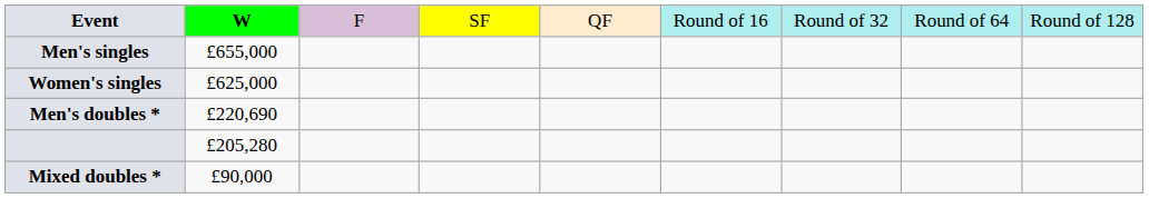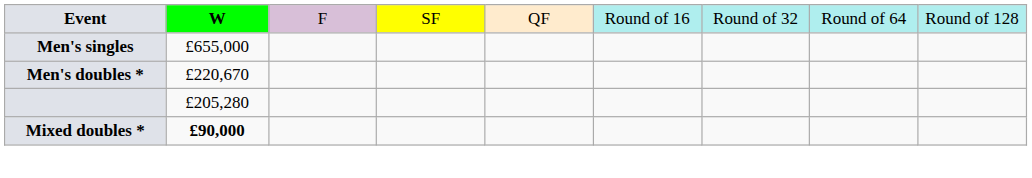- row: Women's singles | £625,000
Men's doubles * | column 2: £220,690 -> £220,670
Mixed doubles * | column 2: normal -> bold
